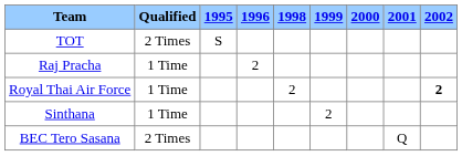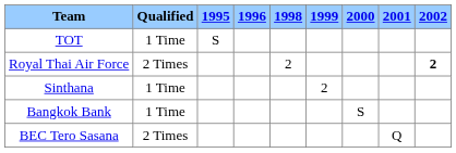TOT | Qualified: 2 Times -> 1 Time
- row: Raj Pracha | 1 Time | 2
Royal Thai Air Force | Qualified: 1 Time -> 2 Times
+ row: Bangkok Bank | 1 Time | S
